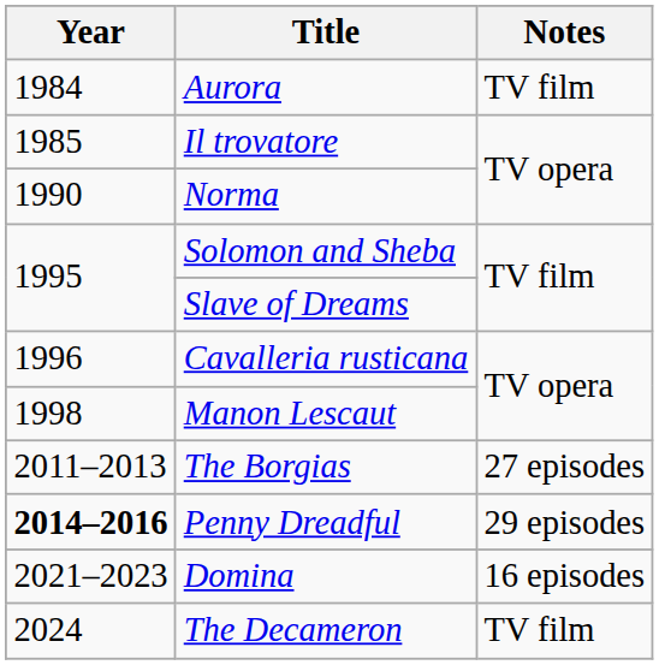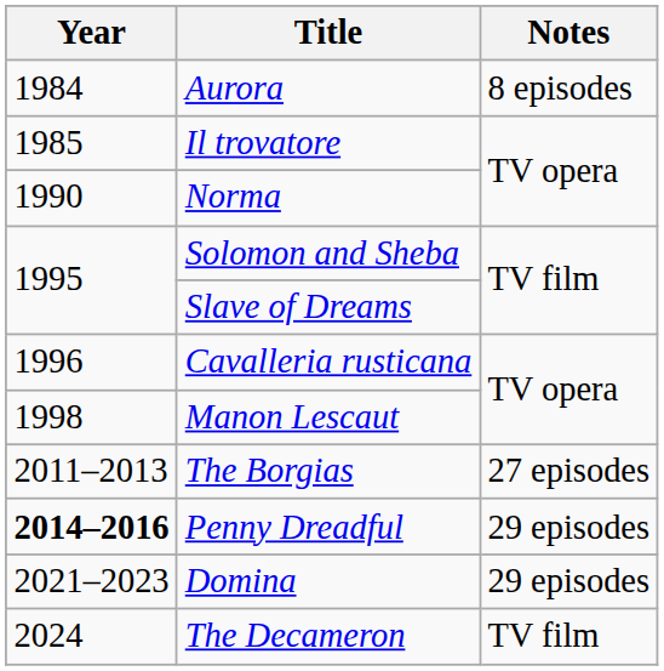Aurora | Notes: TV film -> 8 episodes
Domina | Notes: 16 episodes -> 29 episodes
